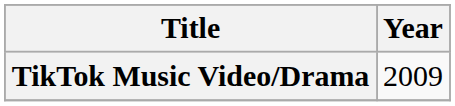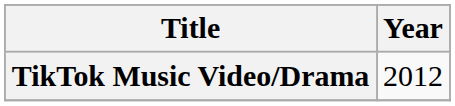TikTok Music Video/Drama | Year: 2009 -> 2012
